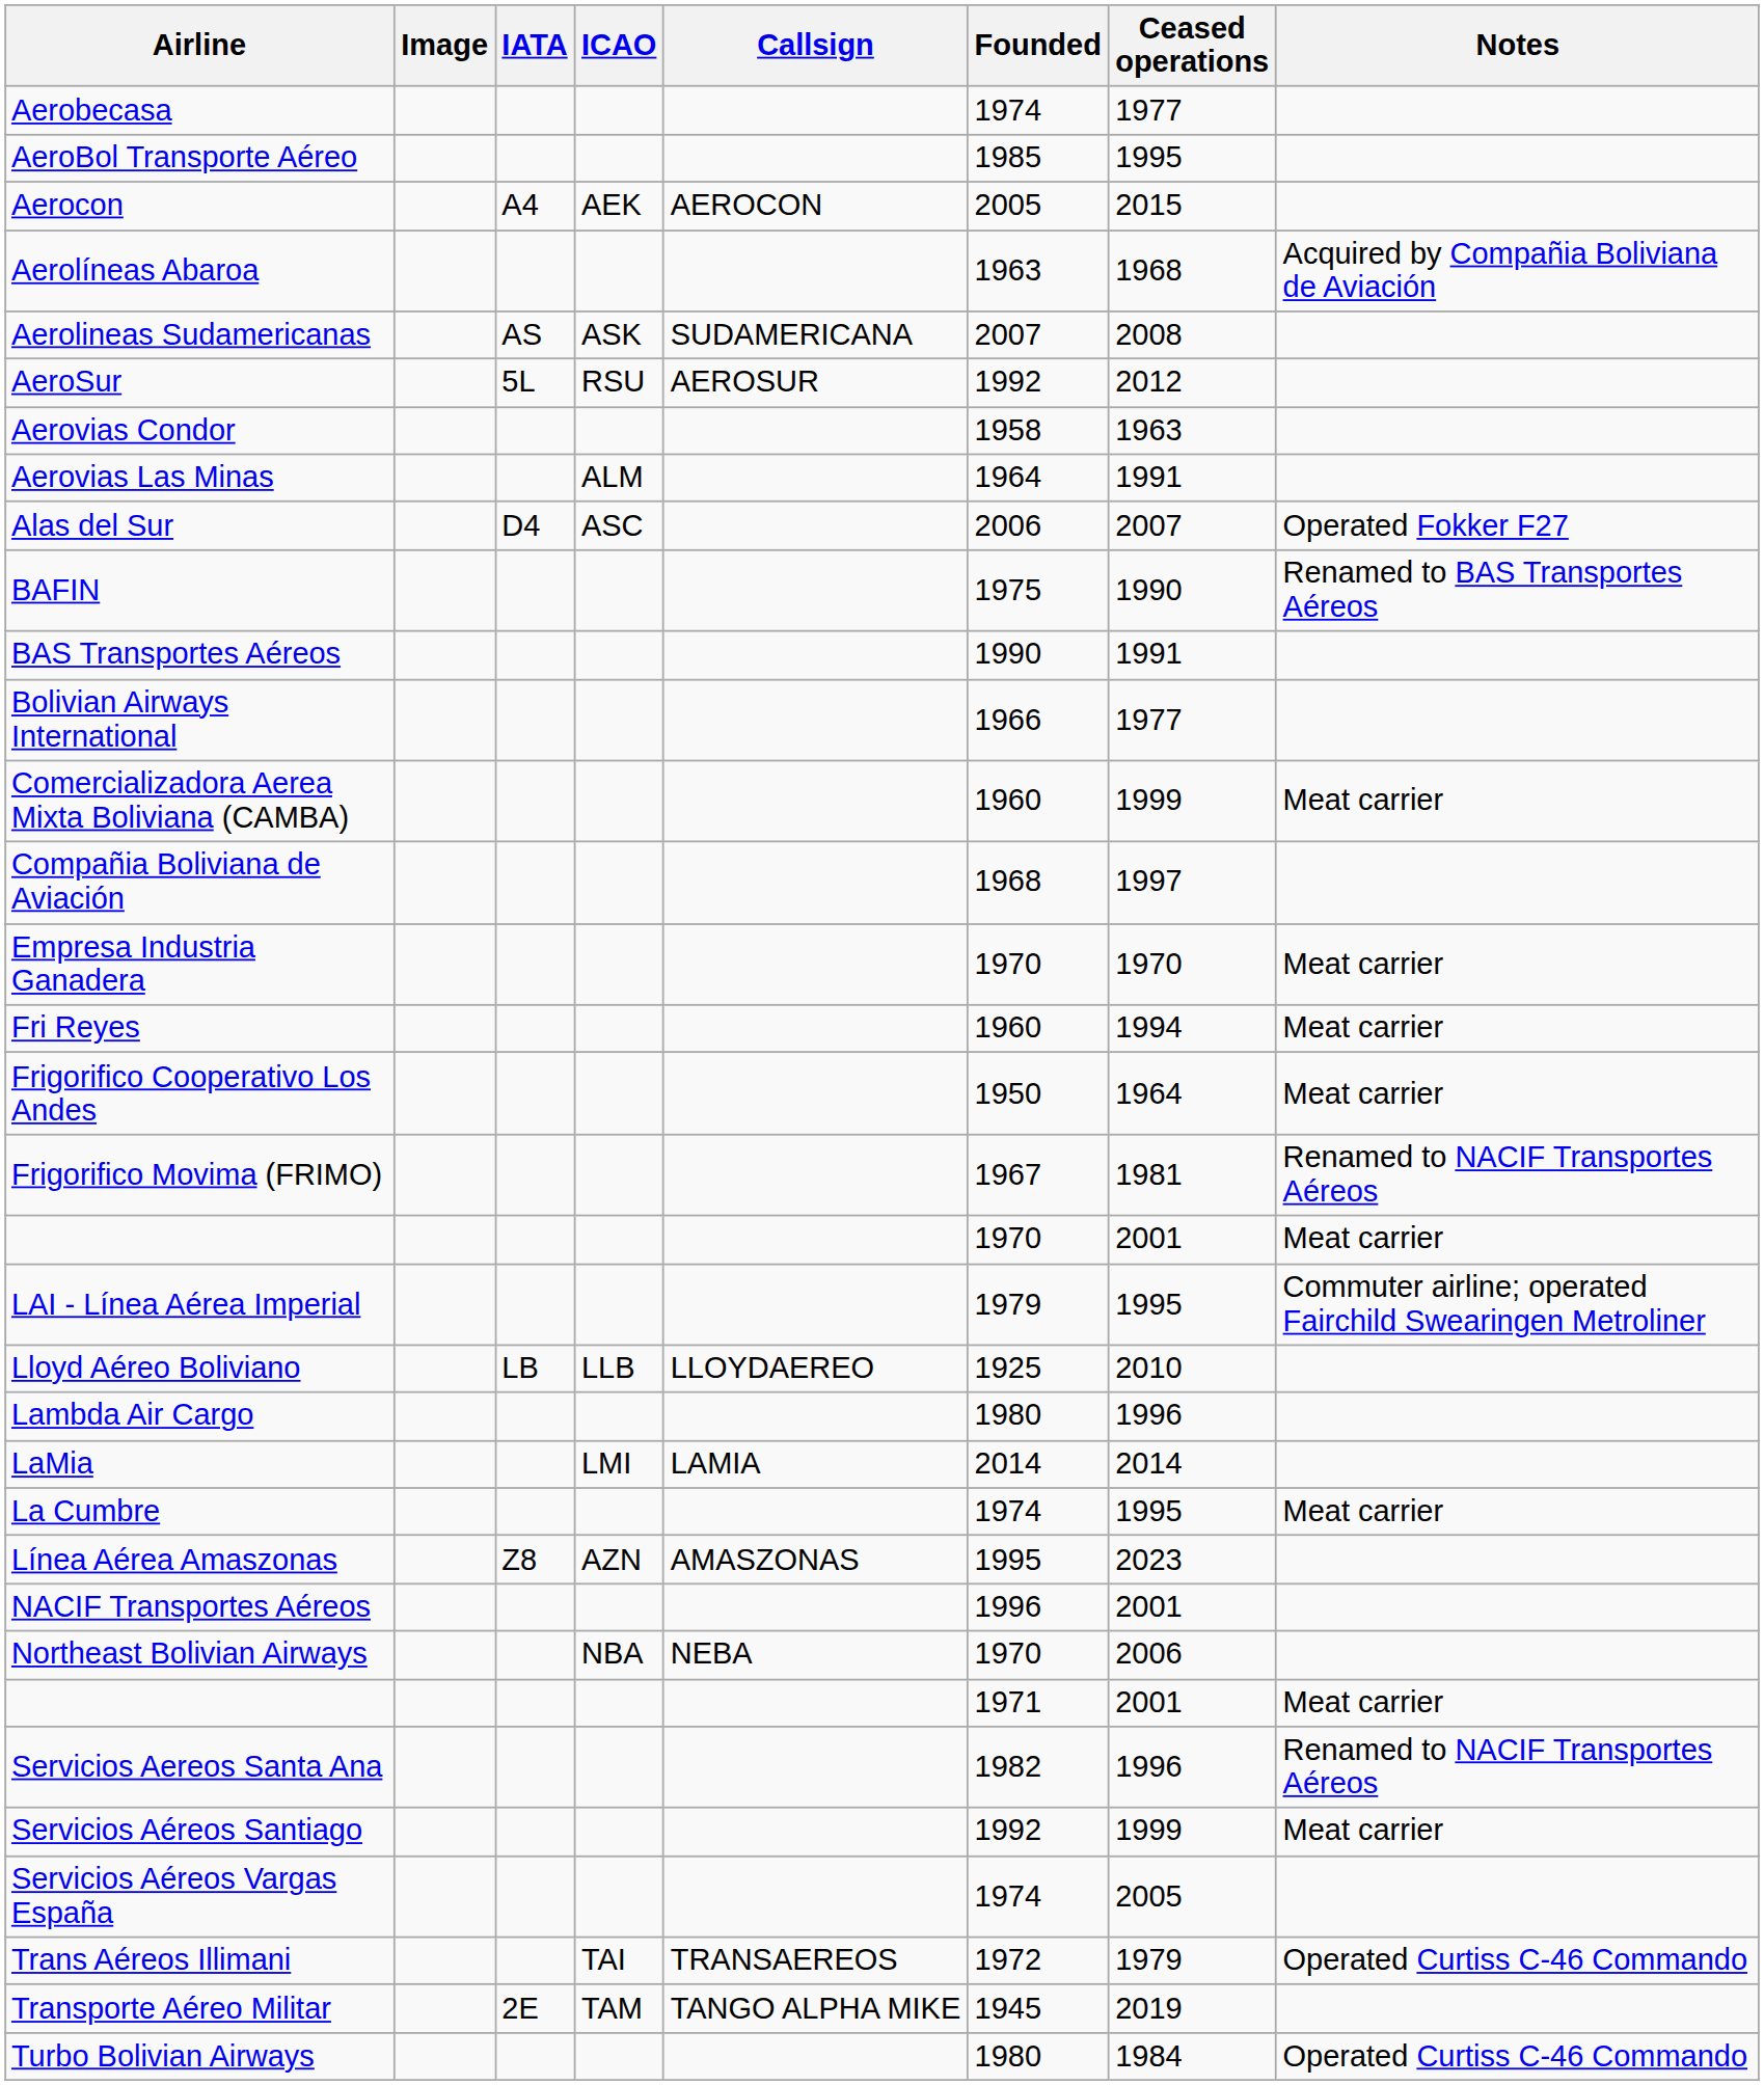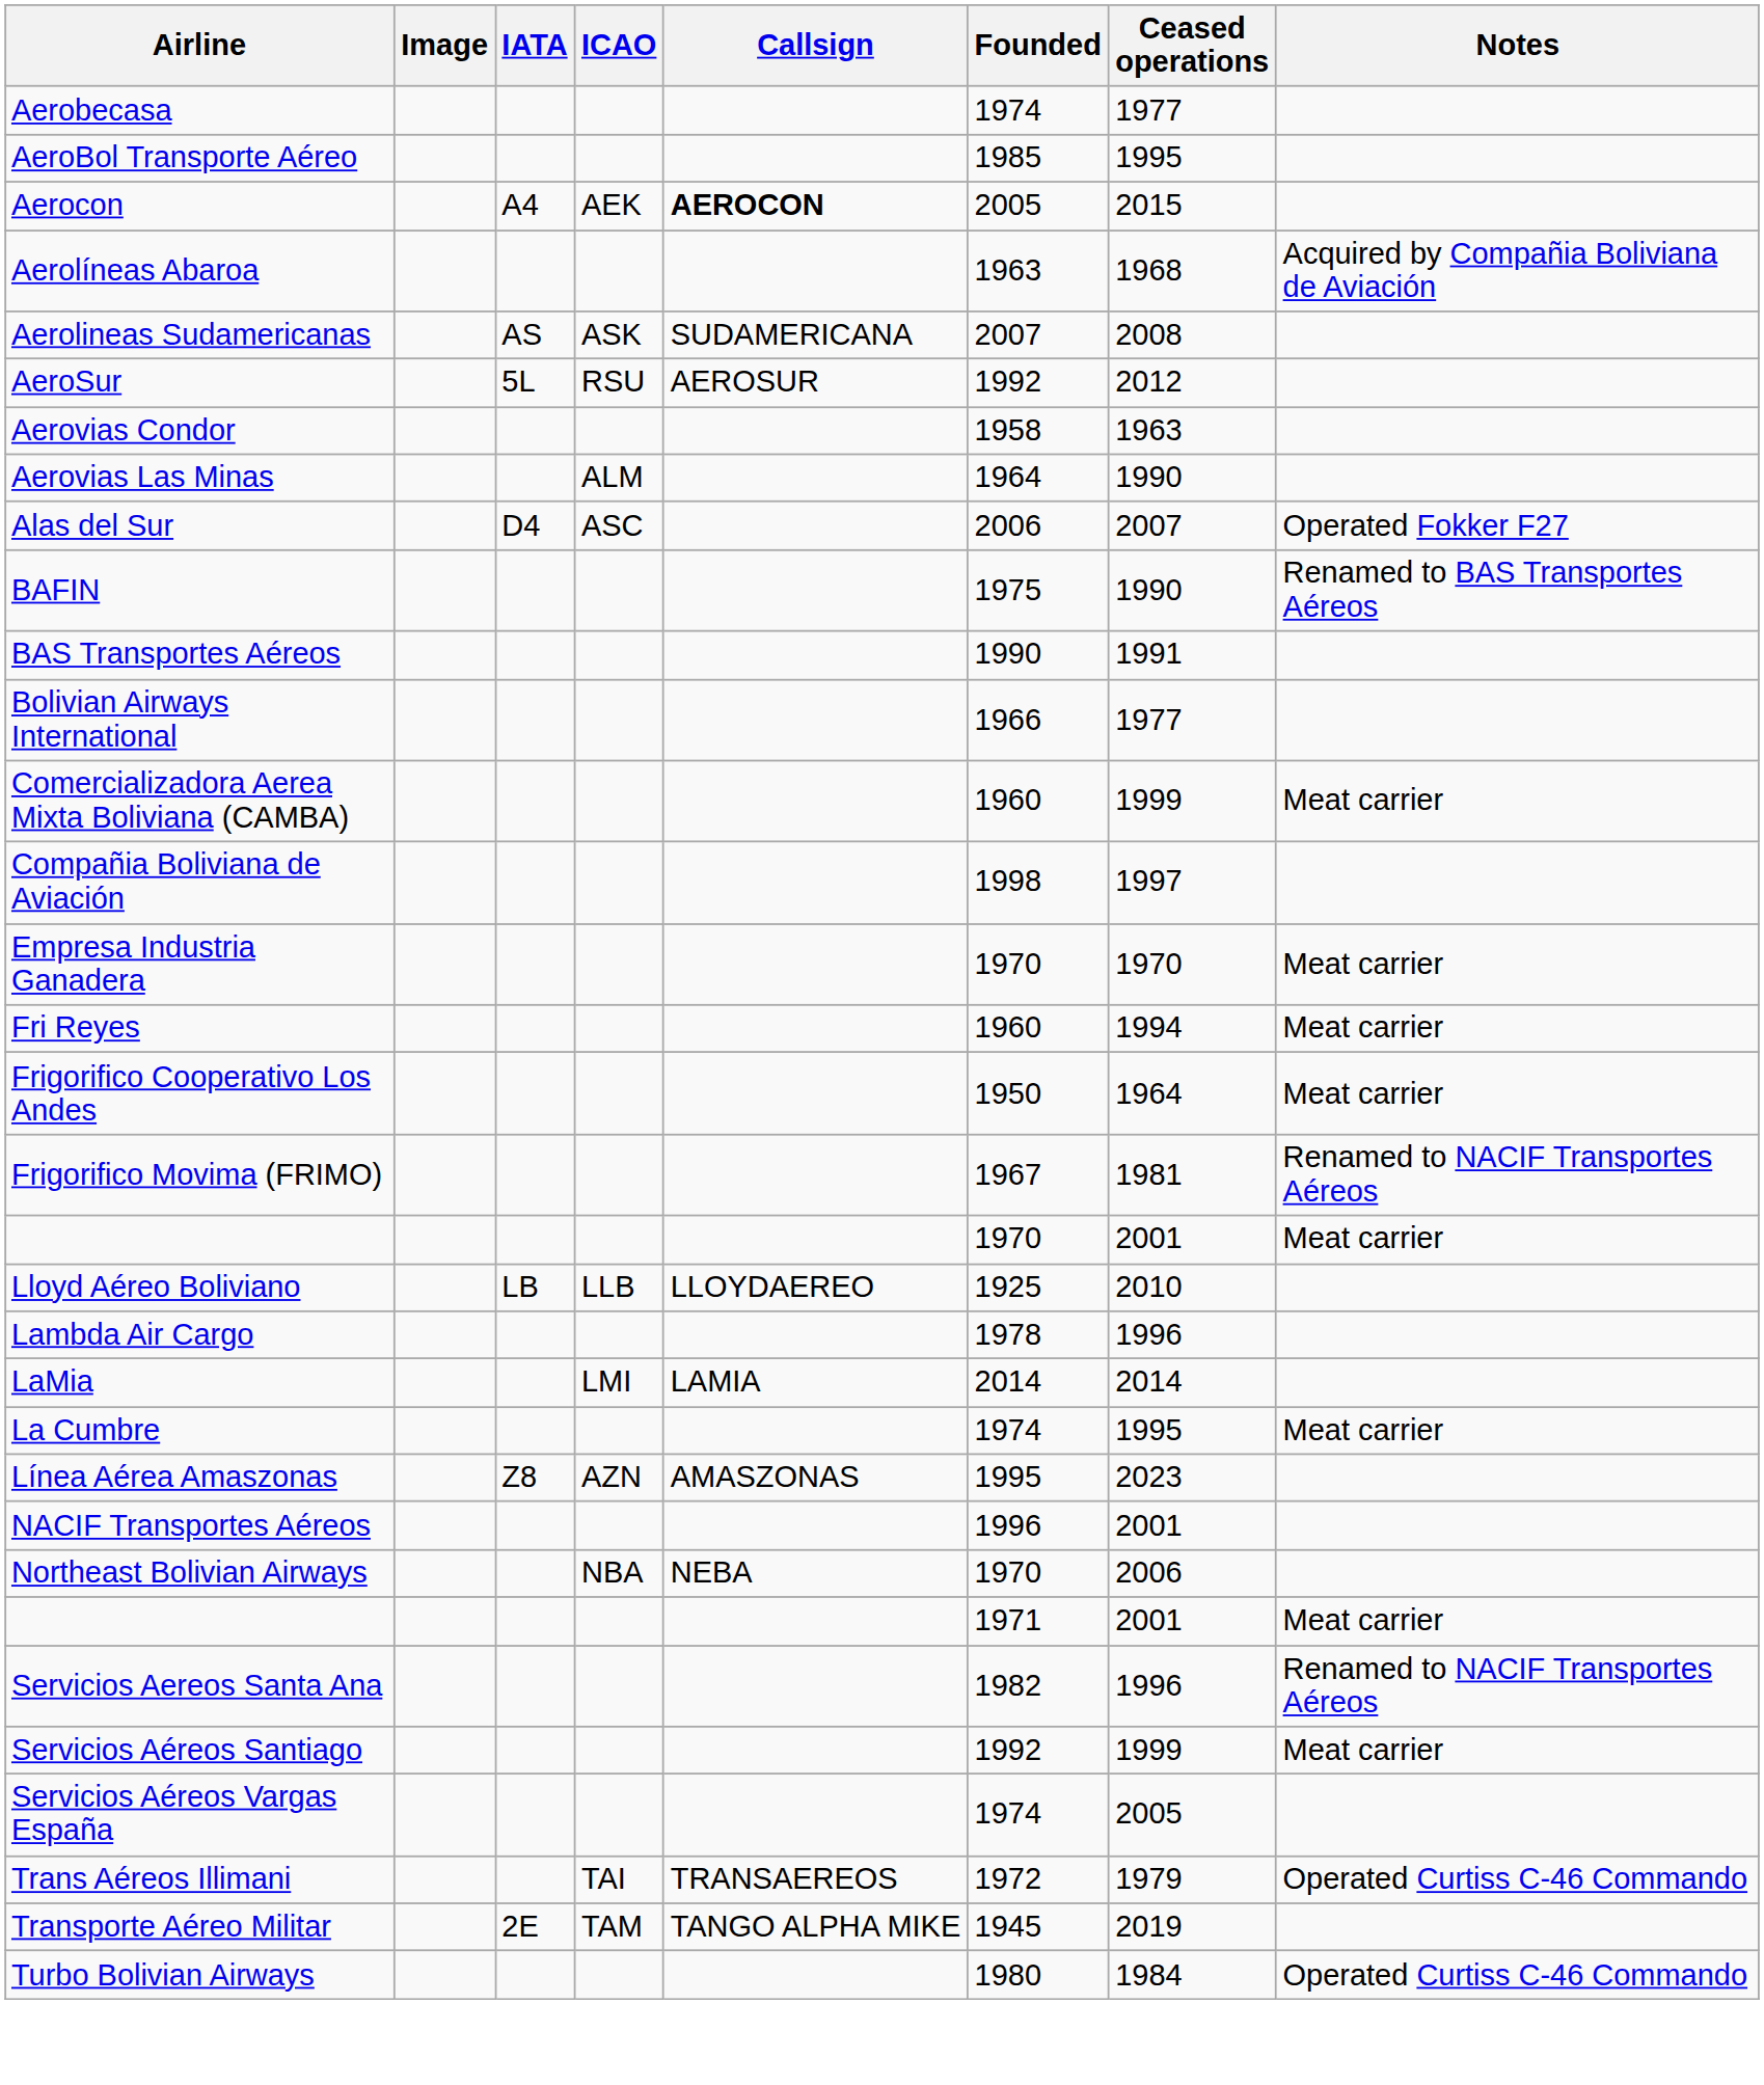Aerocon | Callsign: normal -> bold
Aerovias Las Minas | Ceased operations: 1991 -> 1990
Compañia Boliviana de Aviación | Founded: 1968 -> 1998
- row: LAI - Línea Aérea Imperial | 1979 | 1995 | Commuter airline; operated Fairchild Swearingen Metroliner
Lambda Air Cargo | Founded: 1980 -> 1978
